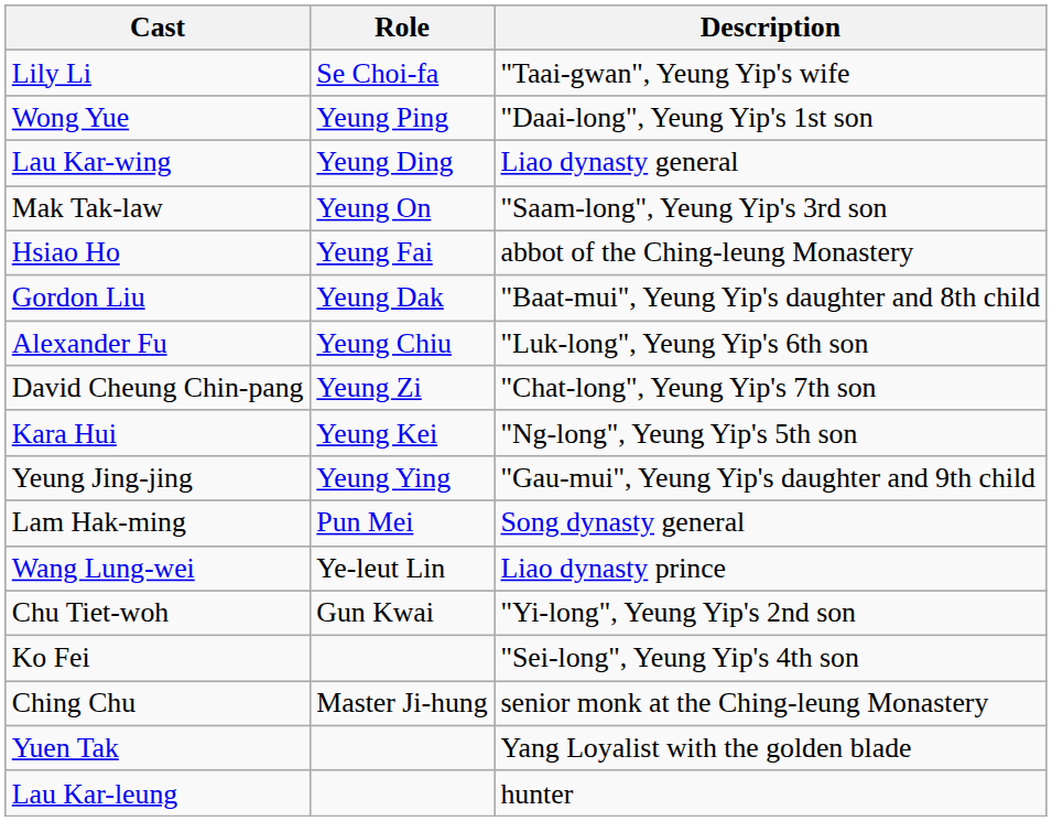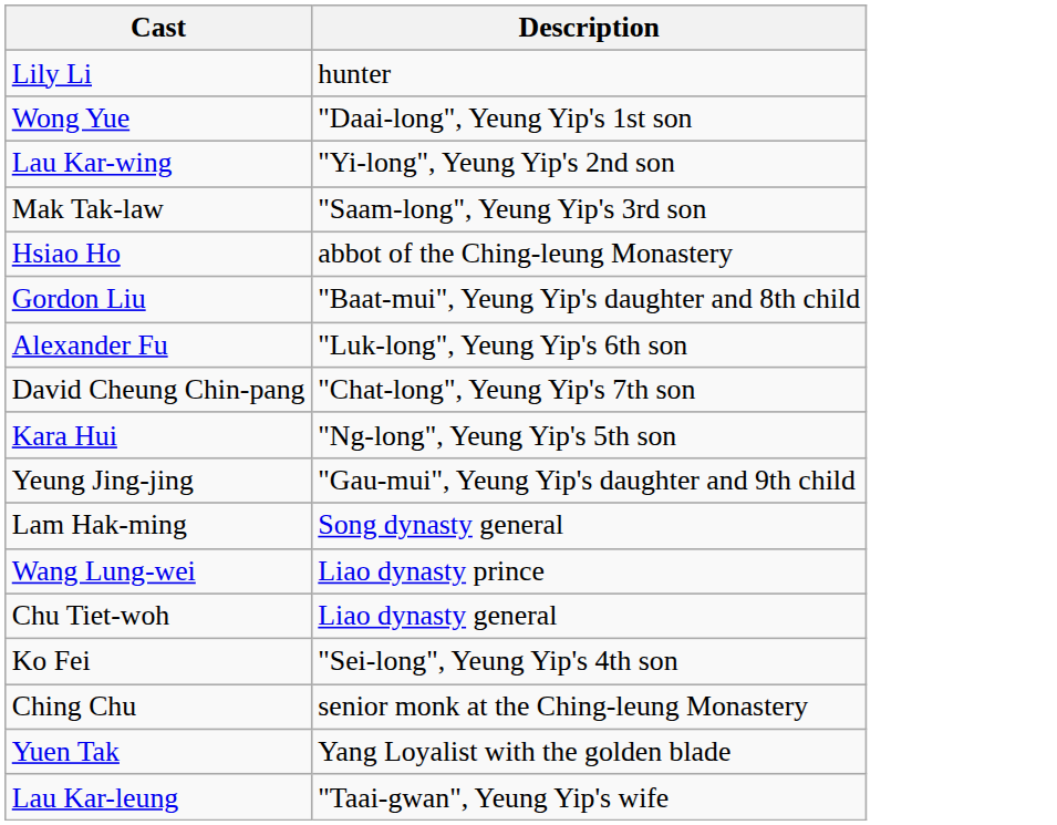- column: Role | Se Choi-fa | Yeung Ping | Yeung Ding | Yeung On | Yeung Fai | Yeung Dak | Yeung Chiu | Yeung Zi | Yeung Kei | Yeung Ying | Pun Mei | Ye-leut Lin | Gun Kwai | Master Ji-hung
Lily Li | Description: "Taai-gwan", Yeung Yip's wife -> hunter
Lau Kar-wing | Description: Liao dynasty general -> "Yi-long", Yeung Yip's 2nd son
Chu Tiet-woh | Description: "Yi-long", Yeung Yip's 2nd son -> Liao dynasty general
Lau Kar-leung | Description: hunter -> "Taai-gwan", Yeung Yip's wife
